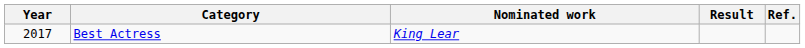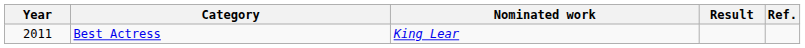Best Actress | Year: 2017 -> 2011
